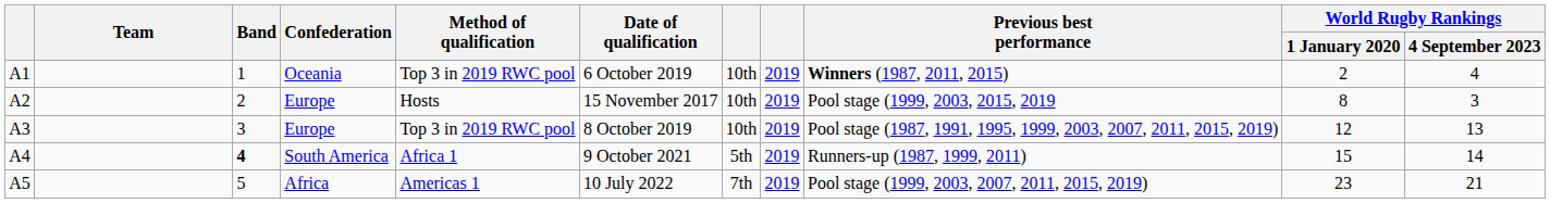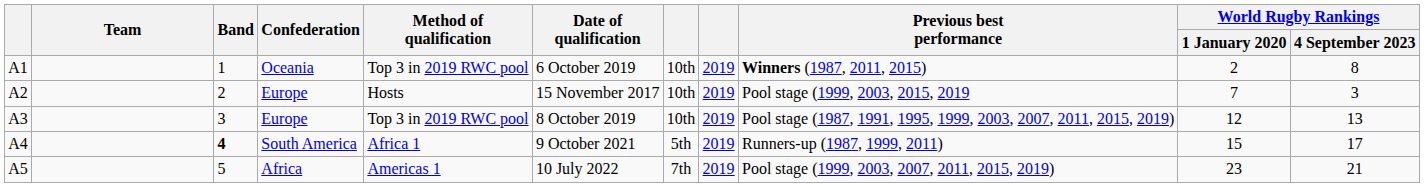A1 | World Rugby Rankings / 4 September 2023: 4 -> 8
A2 | World Rugby Rankings / 1 January 2020: 8 -> 7
A4 | World Rugby Rankings / 4 September 2023: 14 -> 17
